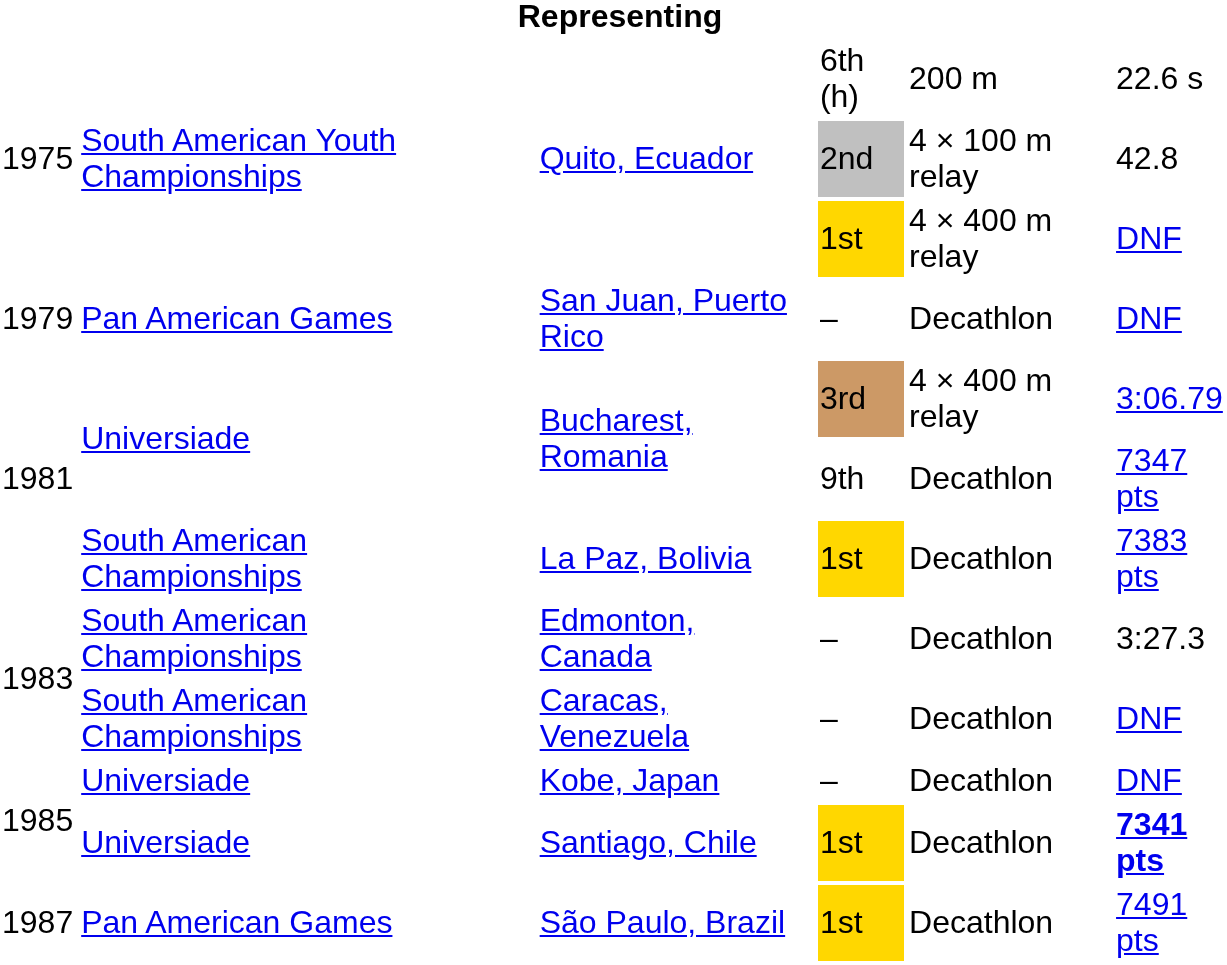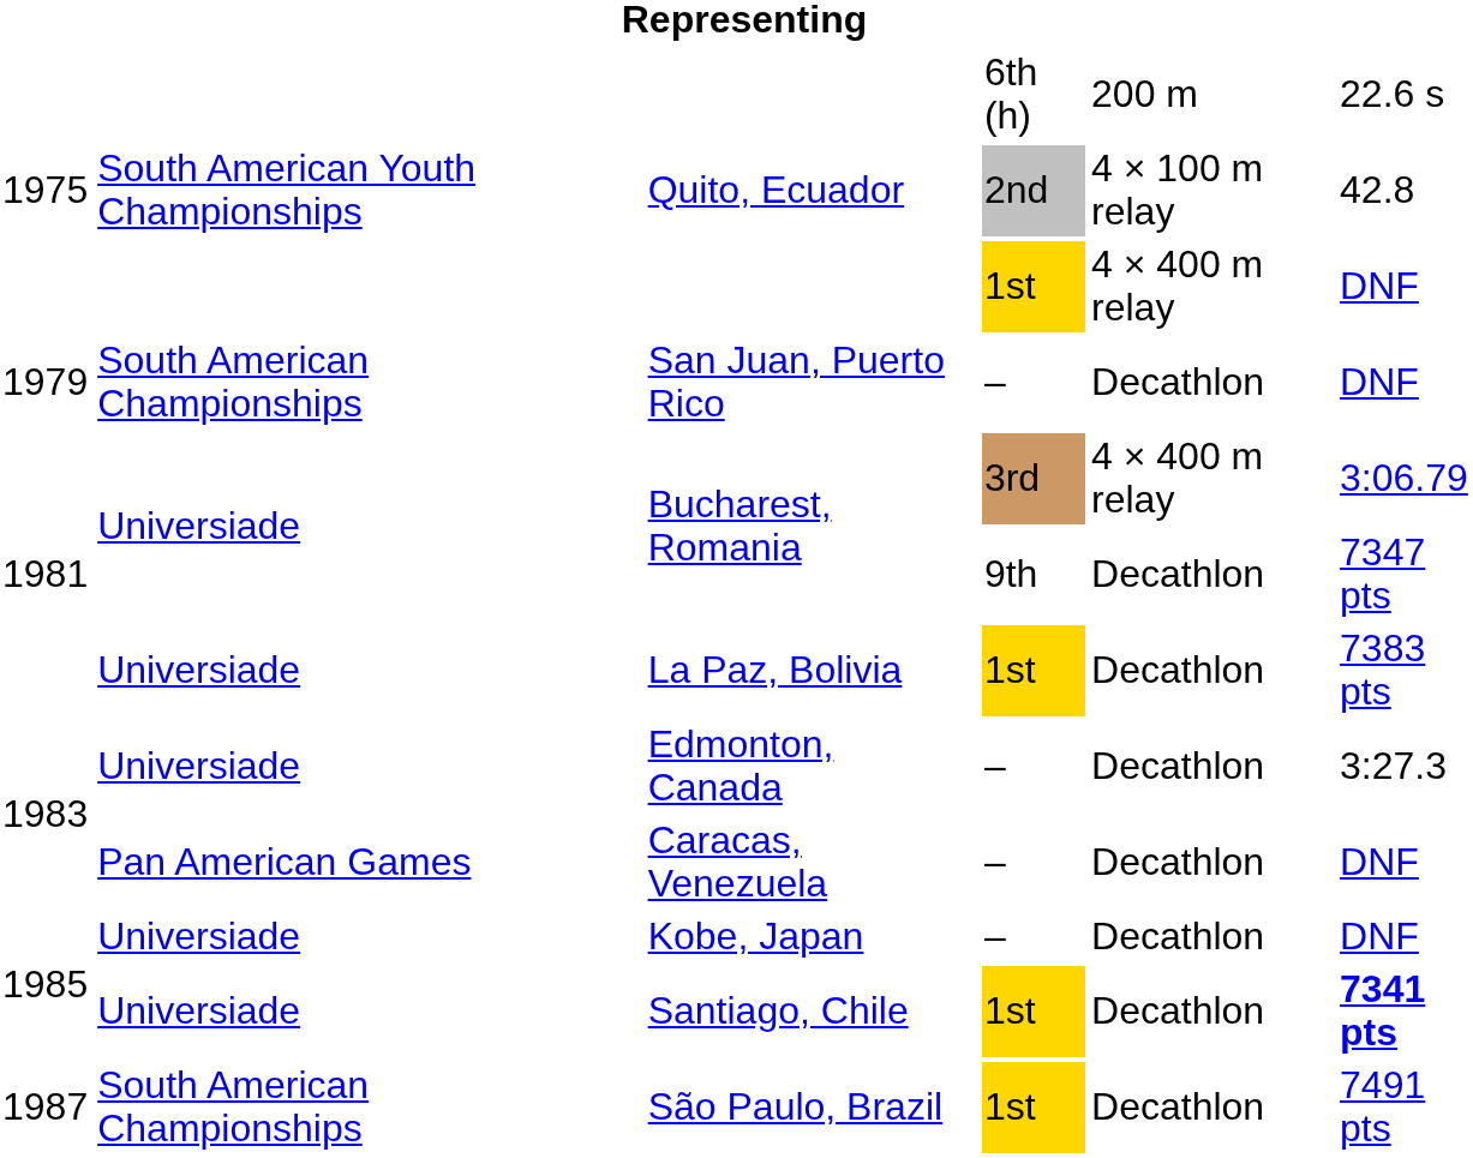San Juan, Puerto Rico | column 2: Pan American Games -> South American Championships
La Paz, Bolivia | column 2: South American Championships -> Universiade
Edmonton, Canada | column 2: South American Championships -> Universiade
Caracas, Venezuela | column 2: South American Championships -> Pan American Games
São Paulo, Brazil | column 2: Pan American Games -> South American Championships
